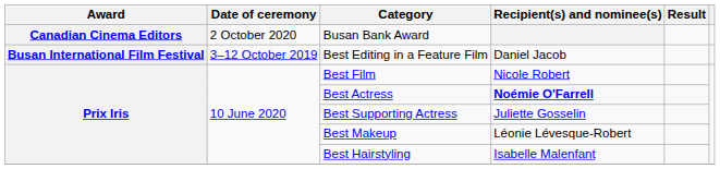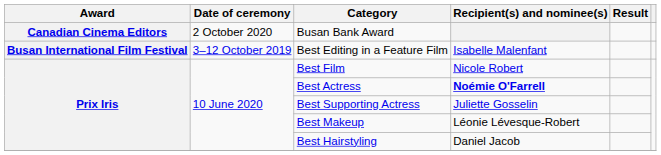Best Editing in a Feature Film | Recipient(s) and nominee(s): Daniel Jacob -> Isabelle Malenfant
Best Hairstyling | Recipient(s) and nominee(s): Isabelle Malenfant -> Daniel Jacob
